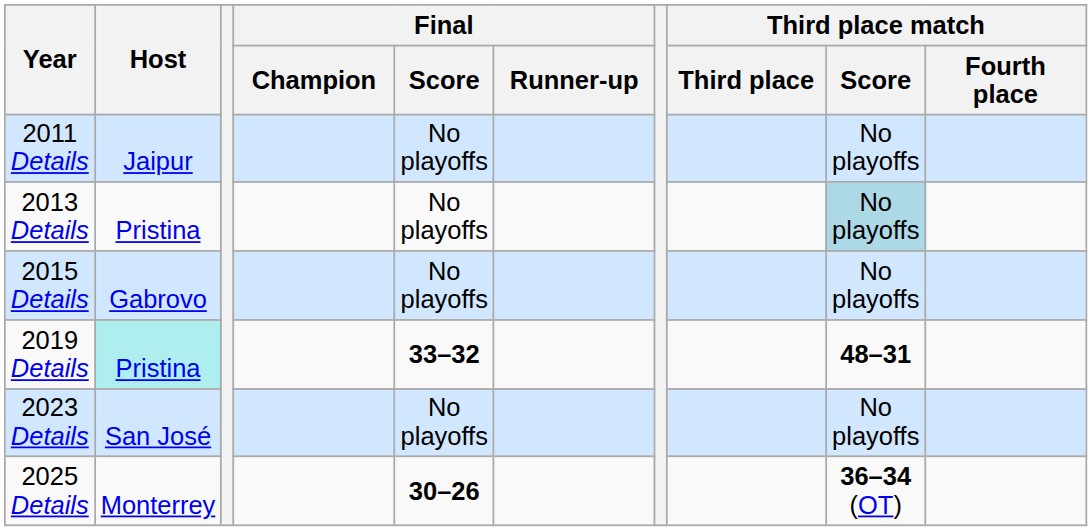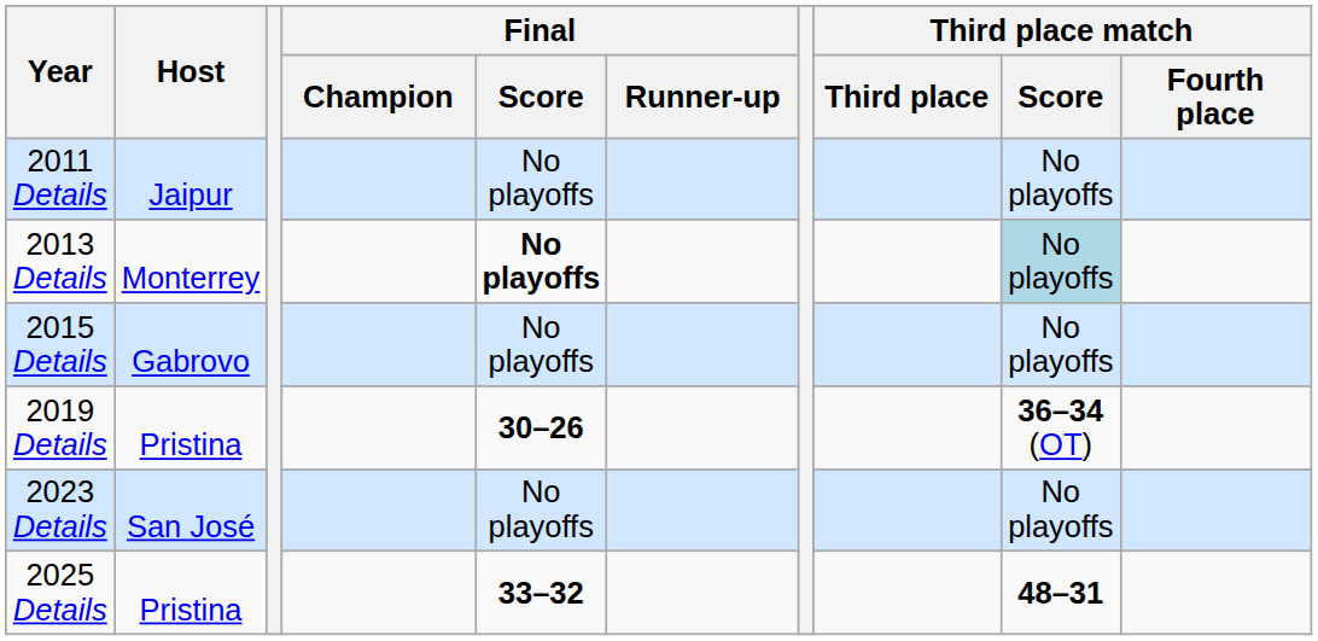2013 Details | Host: Pristina -> Monterrey
2013 Details | Final / Score: normal -> bold
2019 Details | Host: paleturquoise background -> no background
2019 Details | Final / Score: 33–32 -> 30–26
2019 Details | Third place match / Score: 48–31 -> 36–34 (OT)
2025 Details | Host: Monterrey -> Pristina
2025 Details | Final / Score: 30–26 -> 33–32
2025 Details | Third place match / Score: 36–34 (OT) -> 48–31
